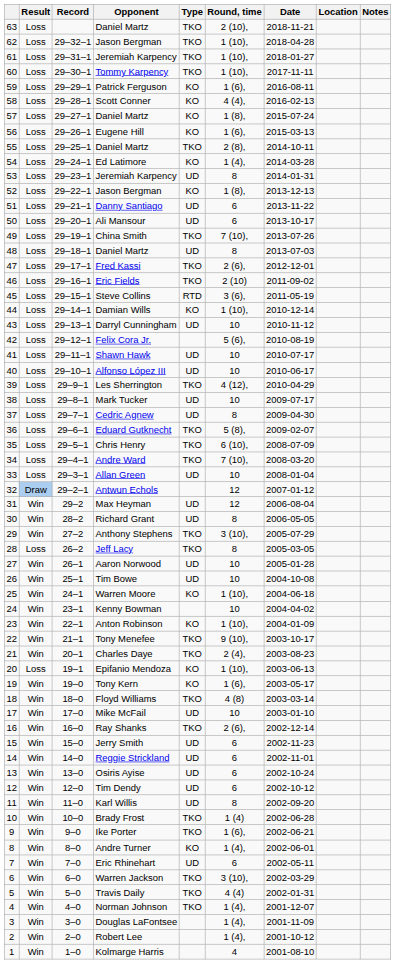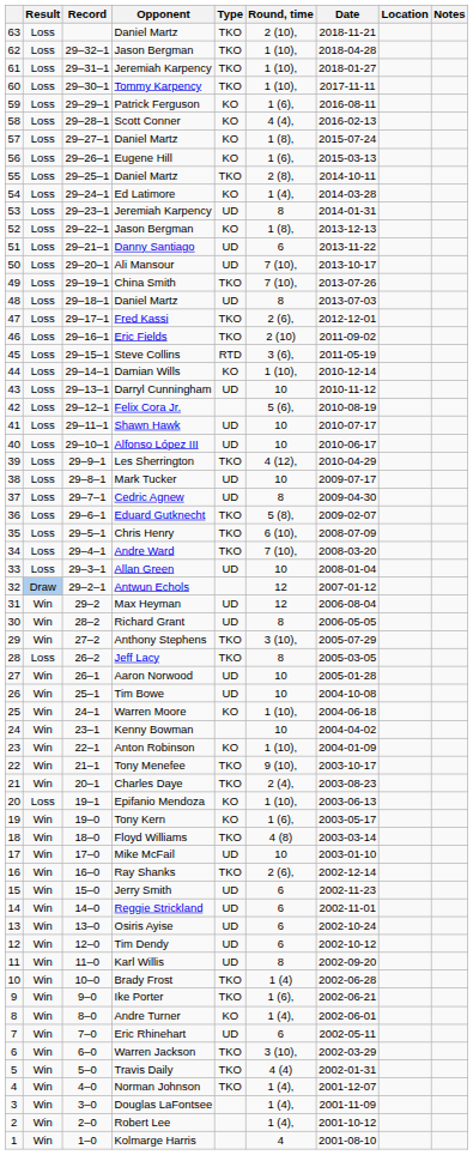Ali Mansour | Round, time: 6 -> 7 (10),
